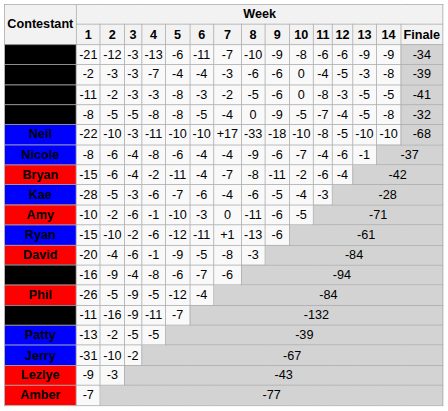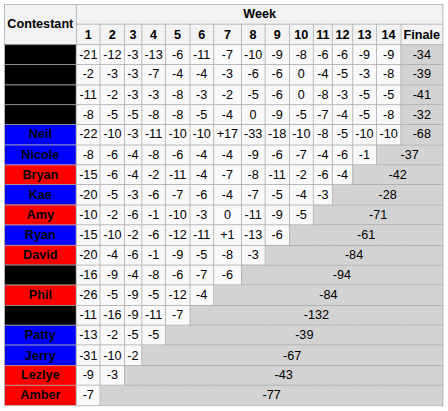Kae | Week / 1: -28 -> -20
Kae | Week / 8: -6 -> -7
Amy | Week / 9: -6 -> -9
